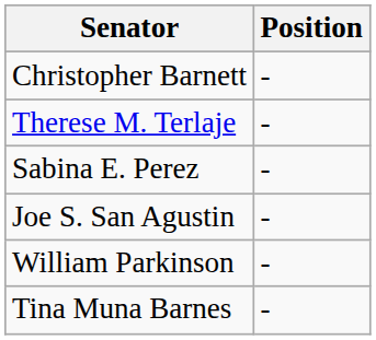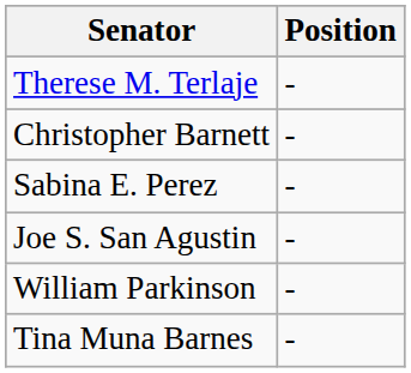rows swapped: Therese M. Terlaje <-> Christopher Barnett
